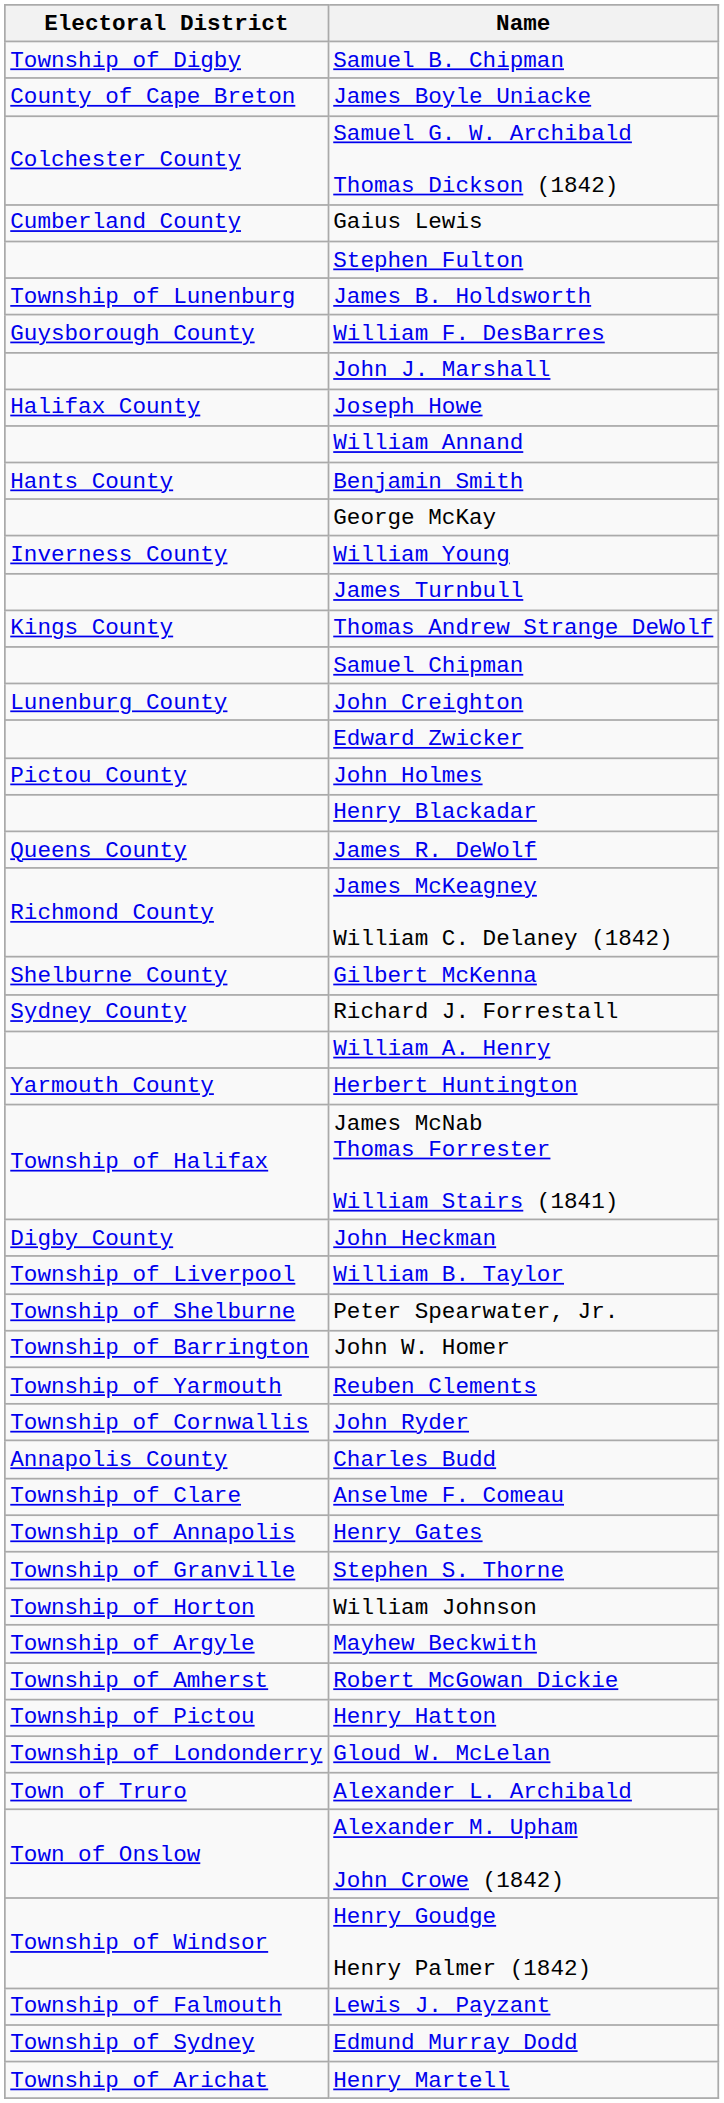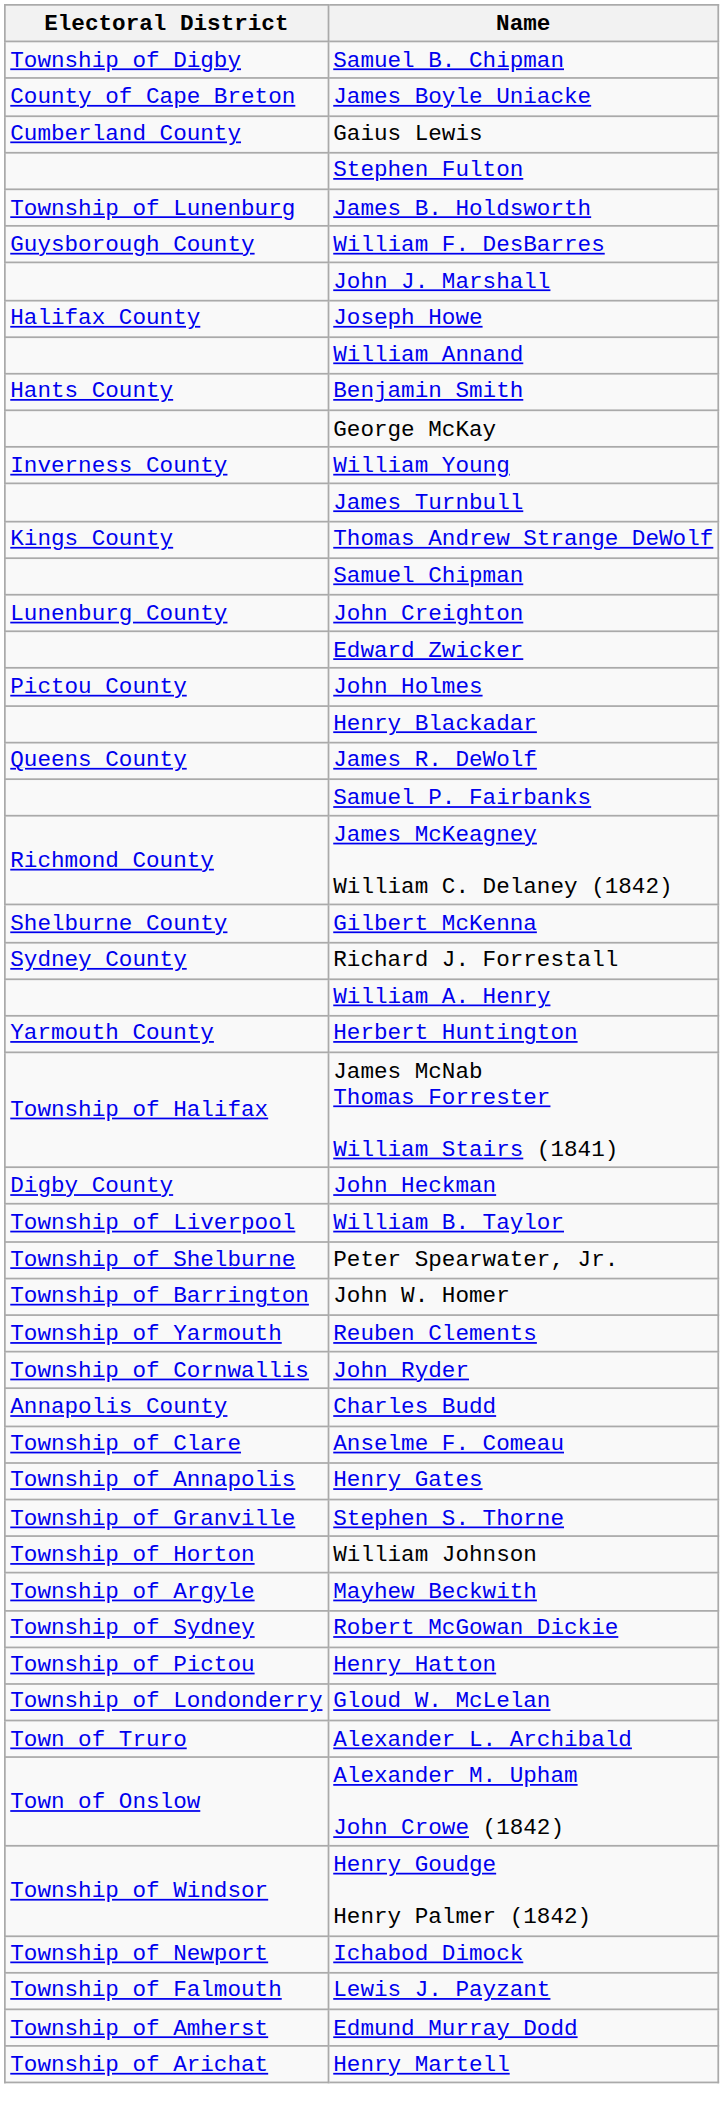- row: Colchester County | Samuel G. W. Archibald Thomas Dickson (1842)
+ row: Samuel P. Fairbanks
Robert McGowan Dickie | Electoral District: Township of Amherst -> Township of Sydney
+ row: Township of Newport | Ichabod Dimock
Edmund Murray Dodd | Electoral District: Township of Sydney -> Township of Amherst
